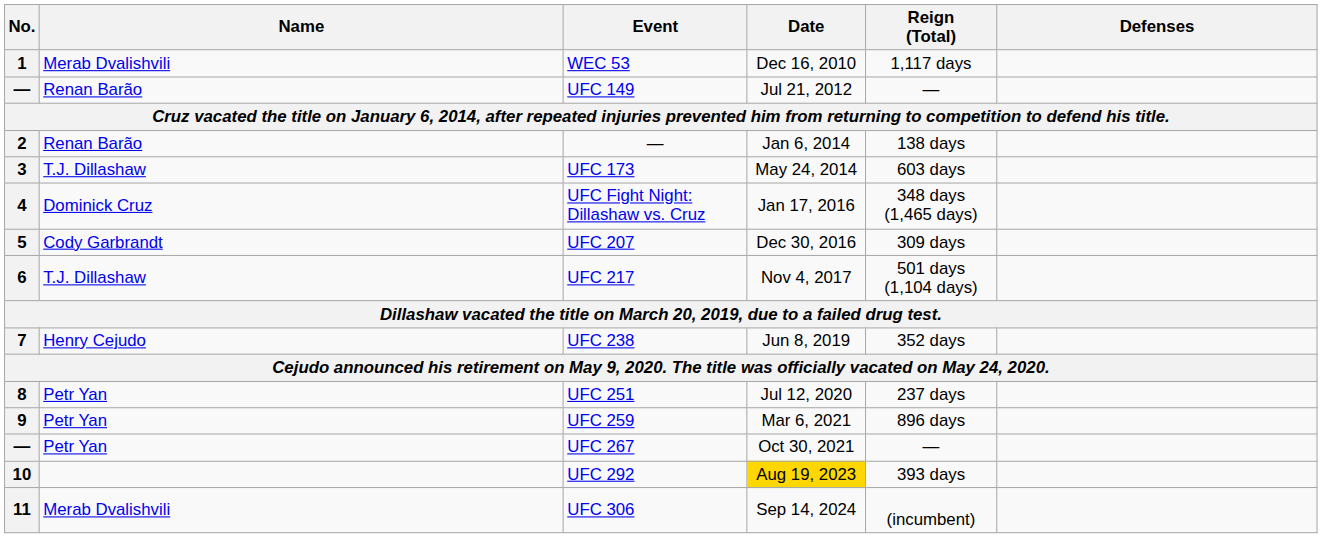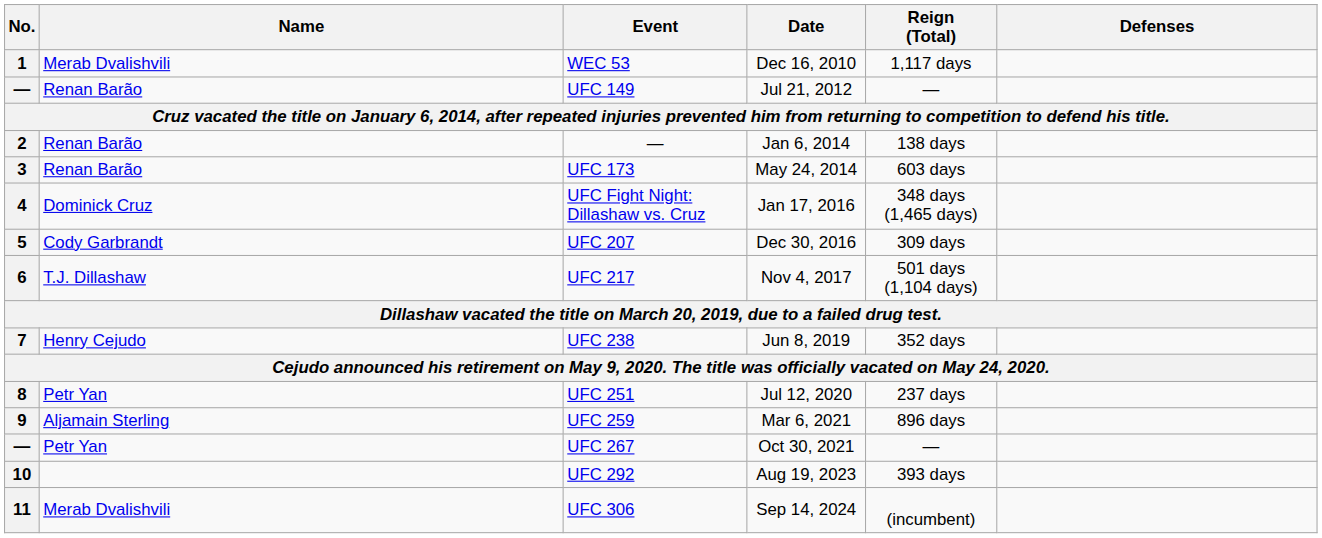3 | Name: T.J. Dillashaw -> Renan Barão
9 | Name: Petr Yan -> Aljamain Sterling
10 | Date: gold background -> no background
